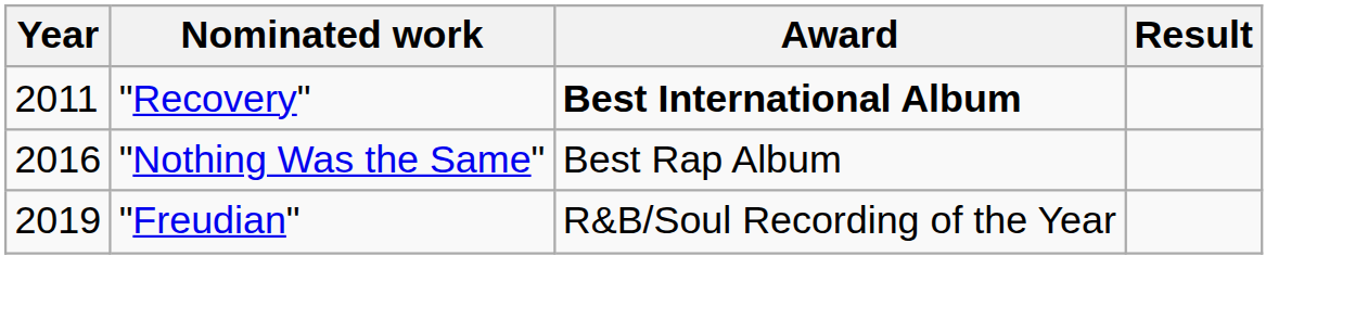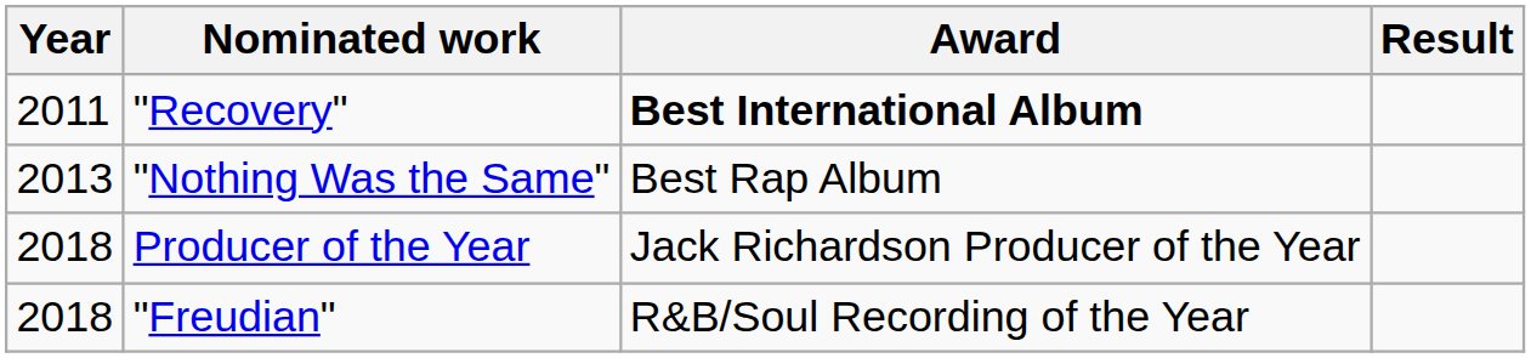"Nothing Was the Same" | Year: 2016 -> 2013
+ row: 2018 | Producer of the Year | Jack Richardson Producer of the Year
"Freudian" | Year: 2019 -> 2018
